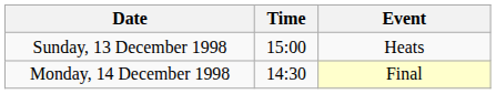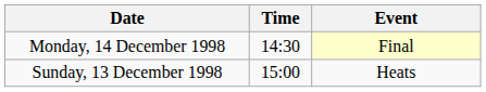rows swapped: Sunday, 13 December 1998 <-> Monday, 14 December 1998
